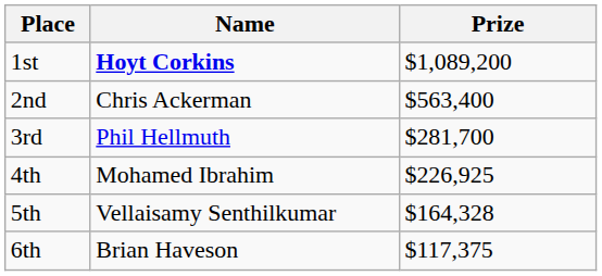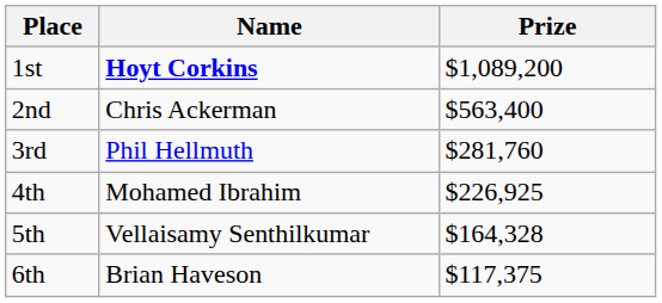3rd | Prize: $281,700 -> $281,760
